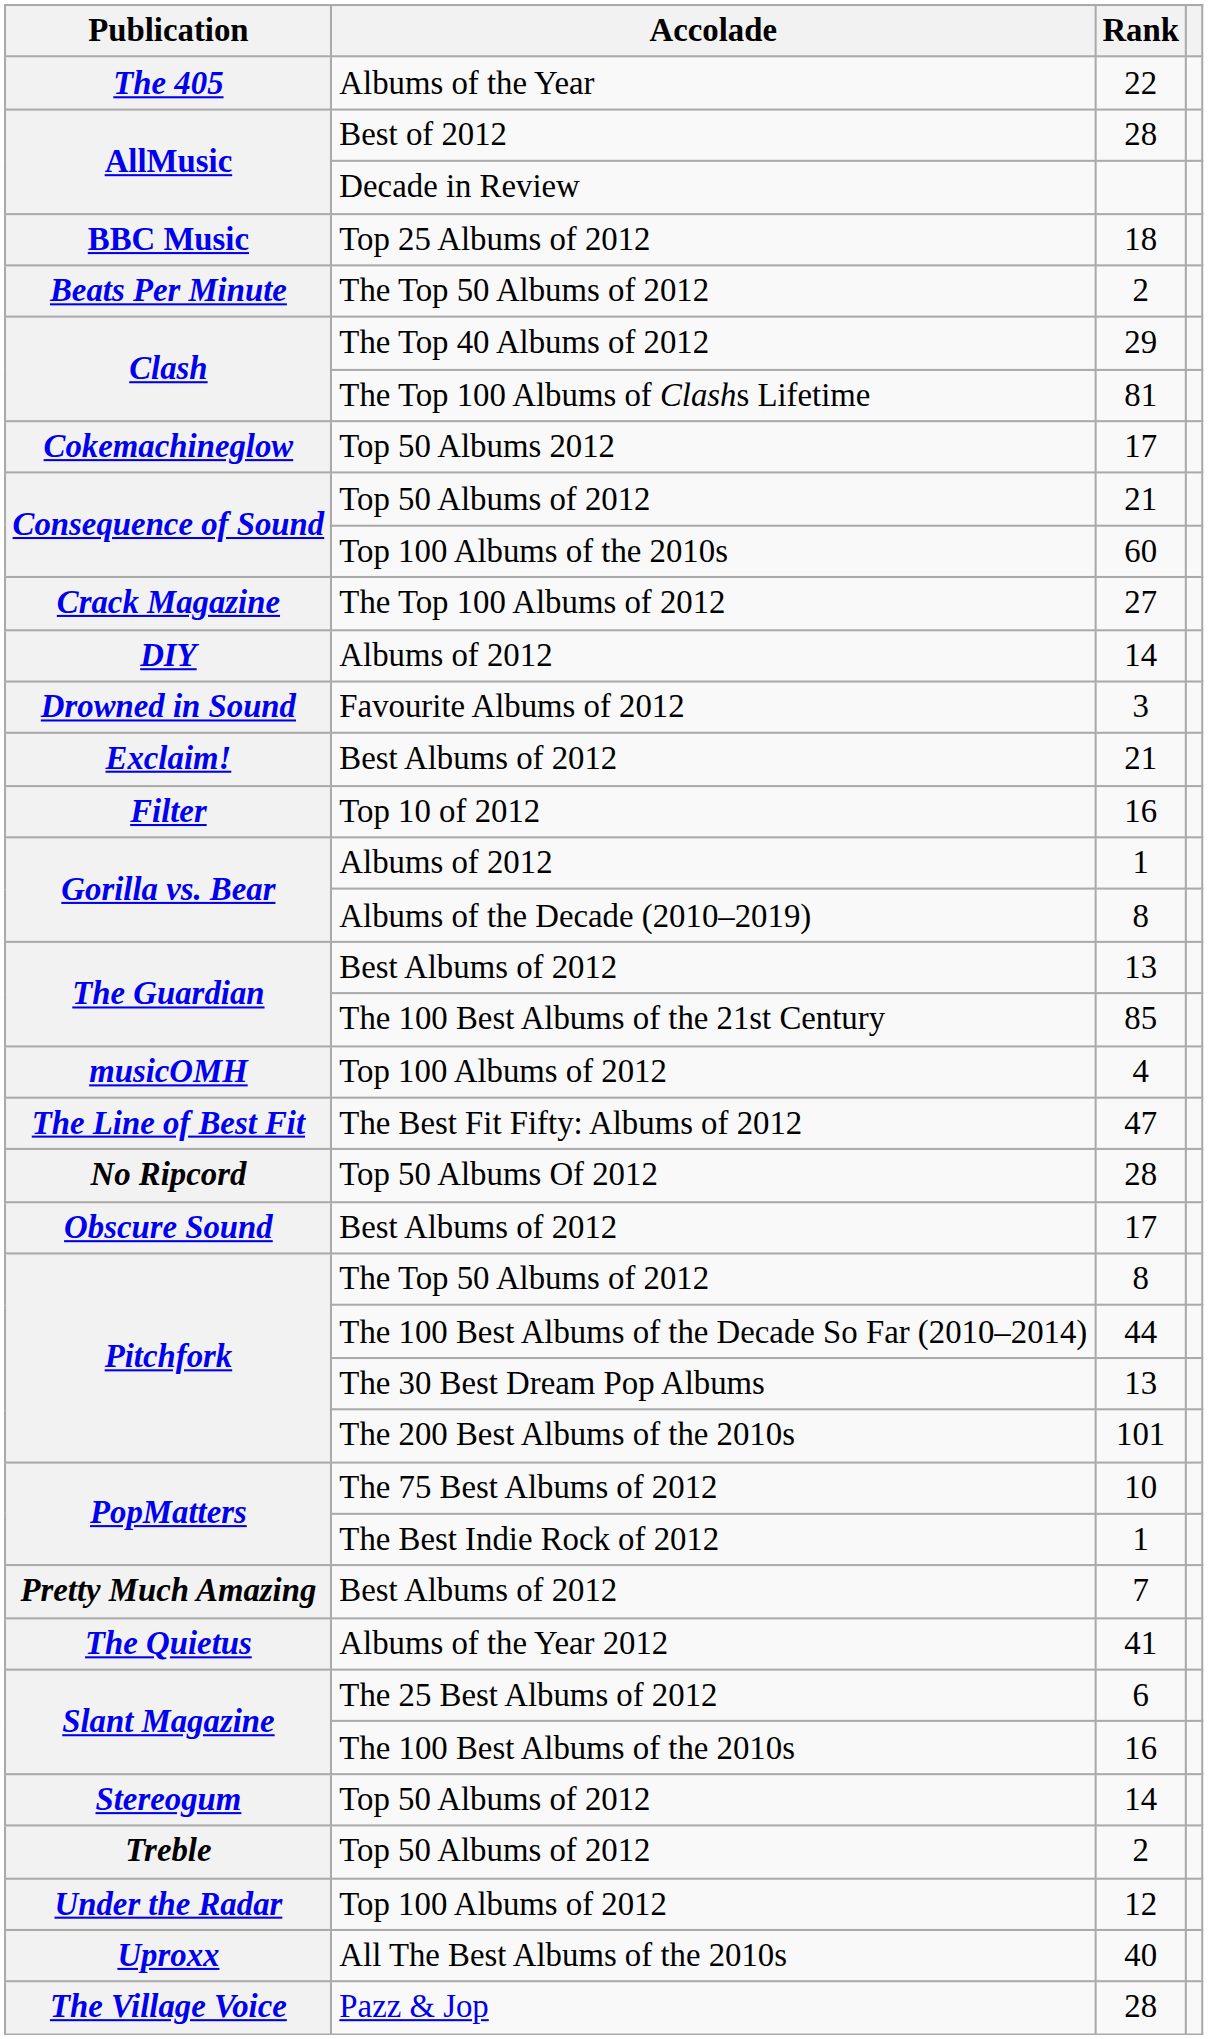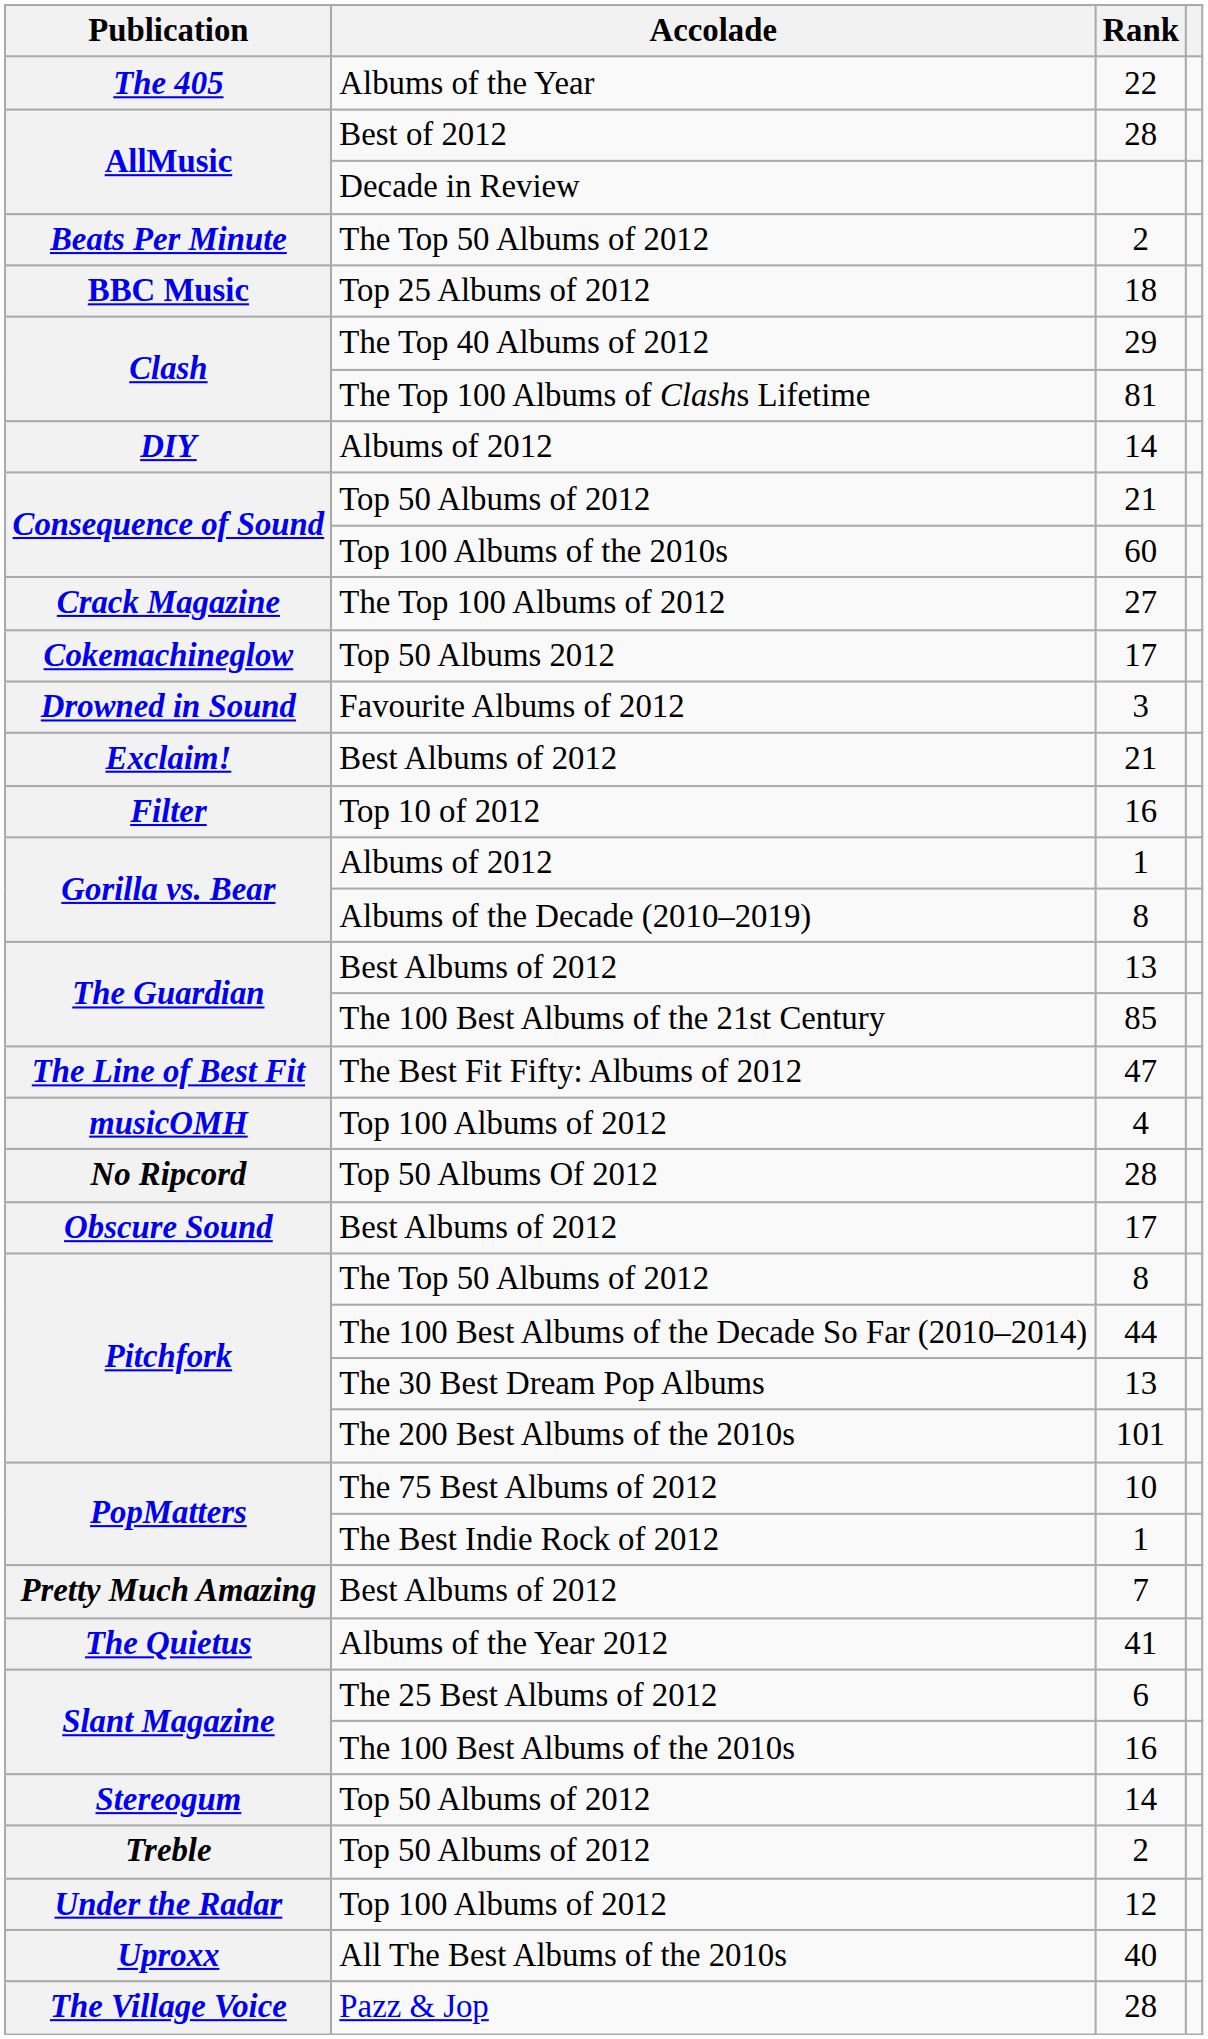rows swapped: Top 25 Albums of 2012 <-> Beats Per Minute / The Top 50 Albums of 2012
rows swapped: Top 50 Albums 2012 <-> DIY / Albums of 2012
rows swapped: The Best Fit Fifty: Albums of 2012 <-> musicOMH / Top 100 Albums of 2012
